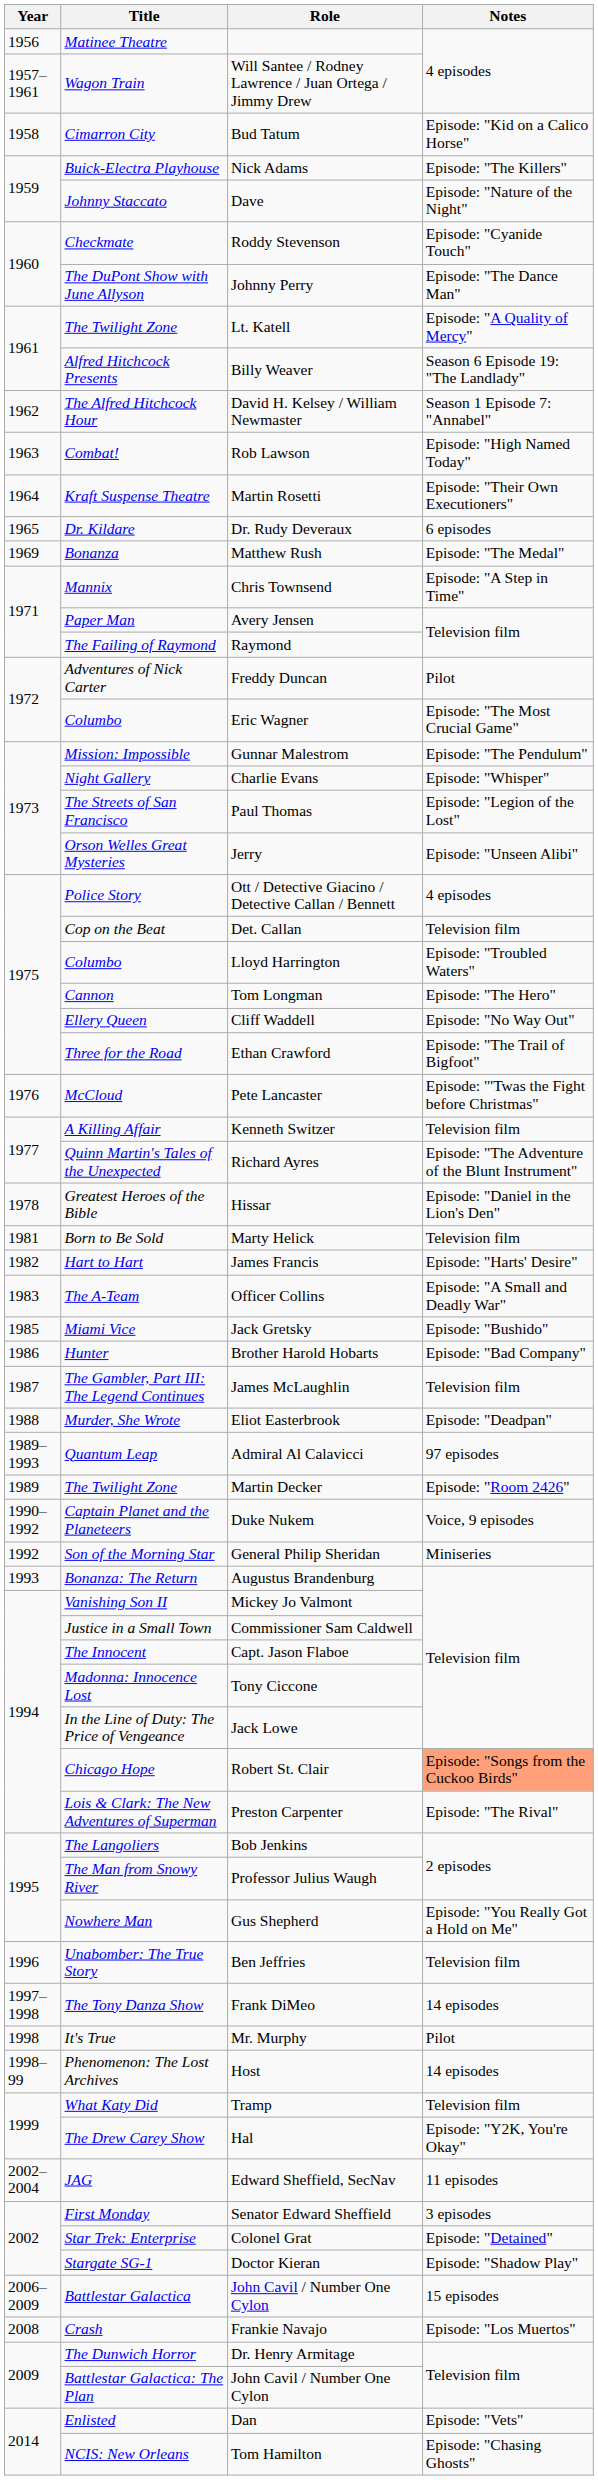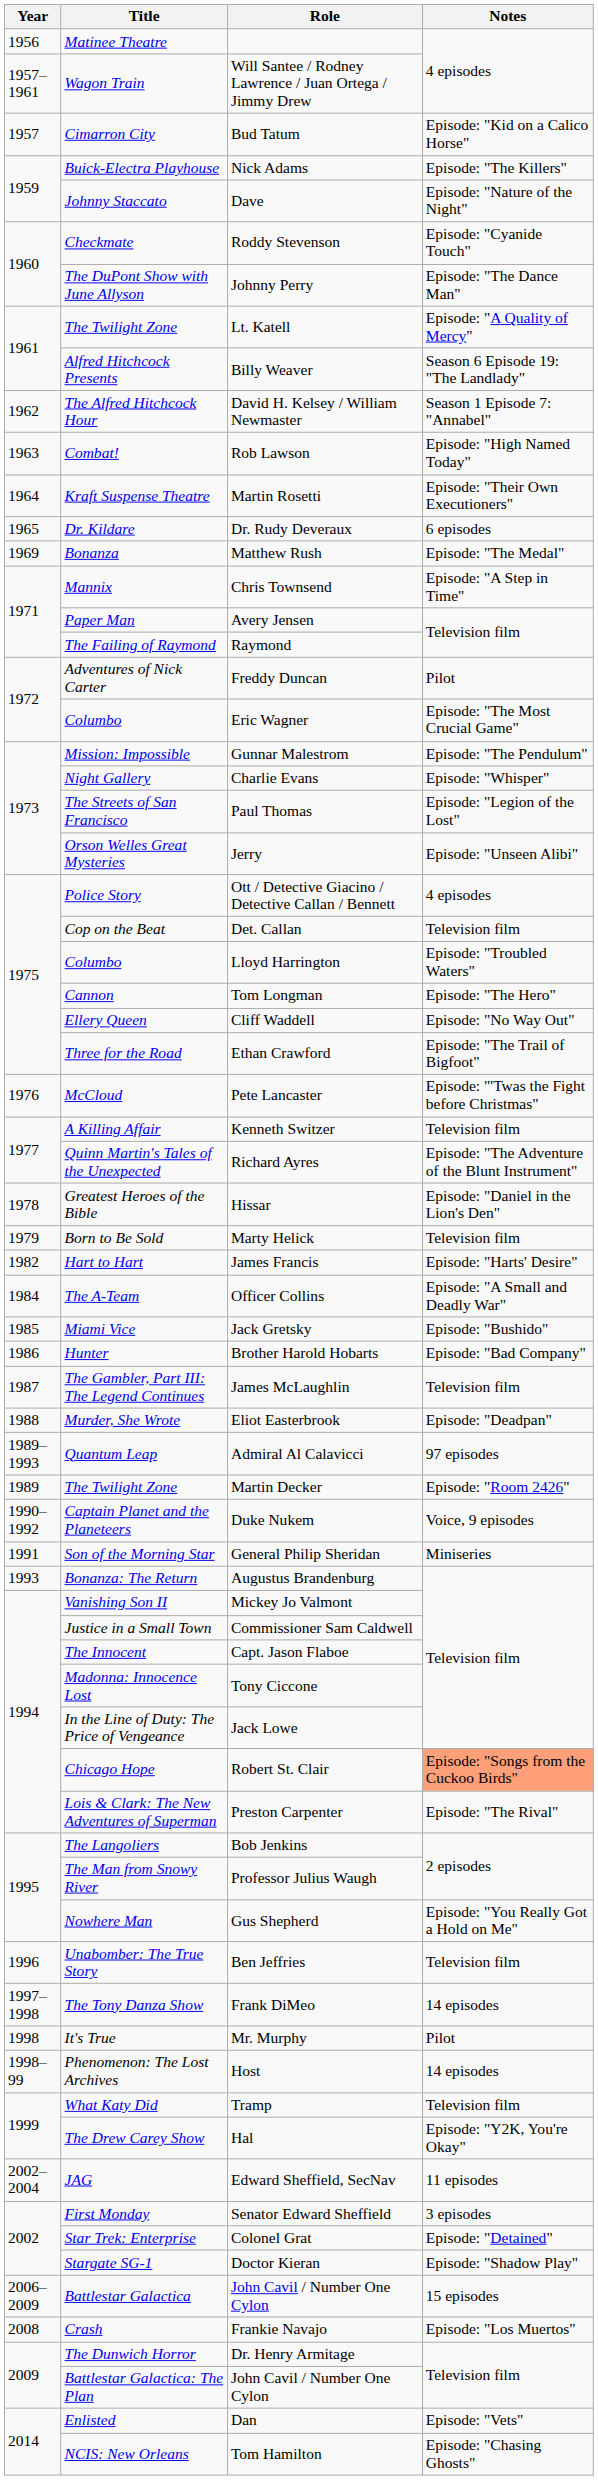Bud Tatum | Year: 1958 -> 1957
Marty Helick | Year: 1981 -> 1979
Officer Collins | Year: 1983 -> 1984
General Philip Sheridan | Year: 1992 -> 1991
